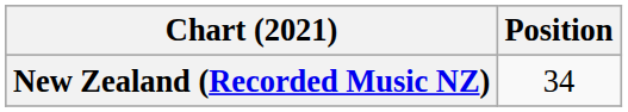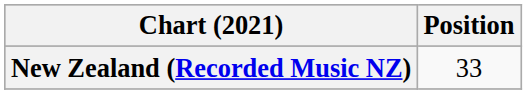New Zealand (Recorded Music NZ) | Position: 34 -> 33
